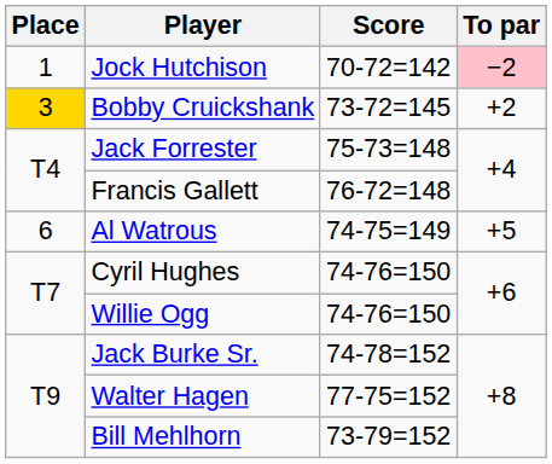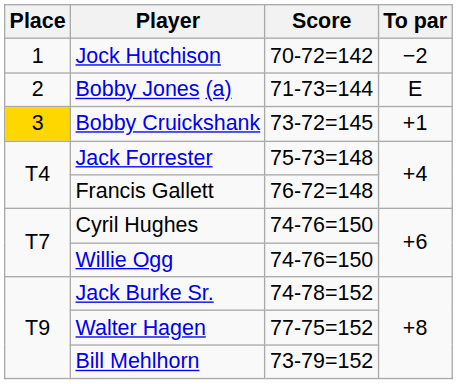Jock Hutchison | To par: pink background -> no background
+ row: 2 | Bobby Jones (a) | 71-73=144 | E
Bobby Cruickshank | To par: +2 -> +1
- row: 6 | Al Watrous | 74-75=149 | +5
